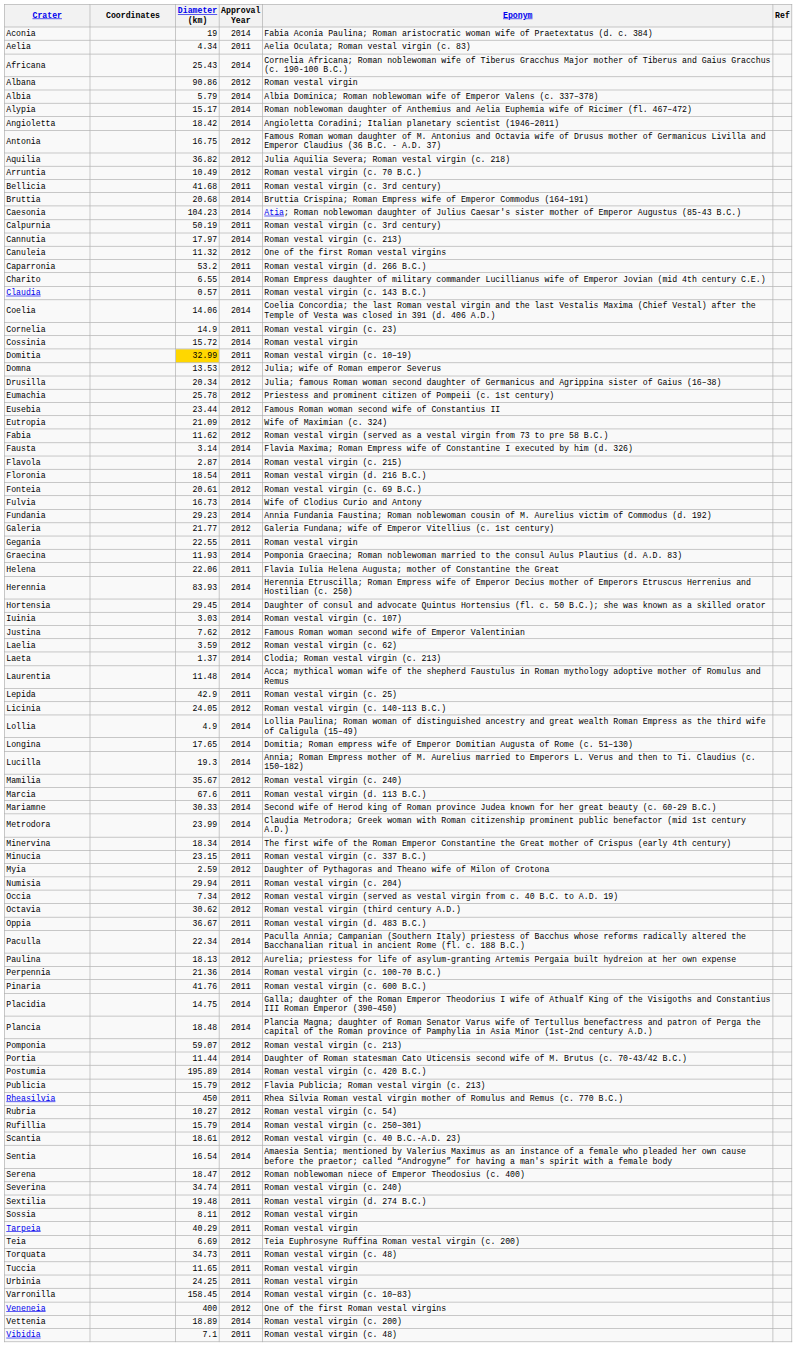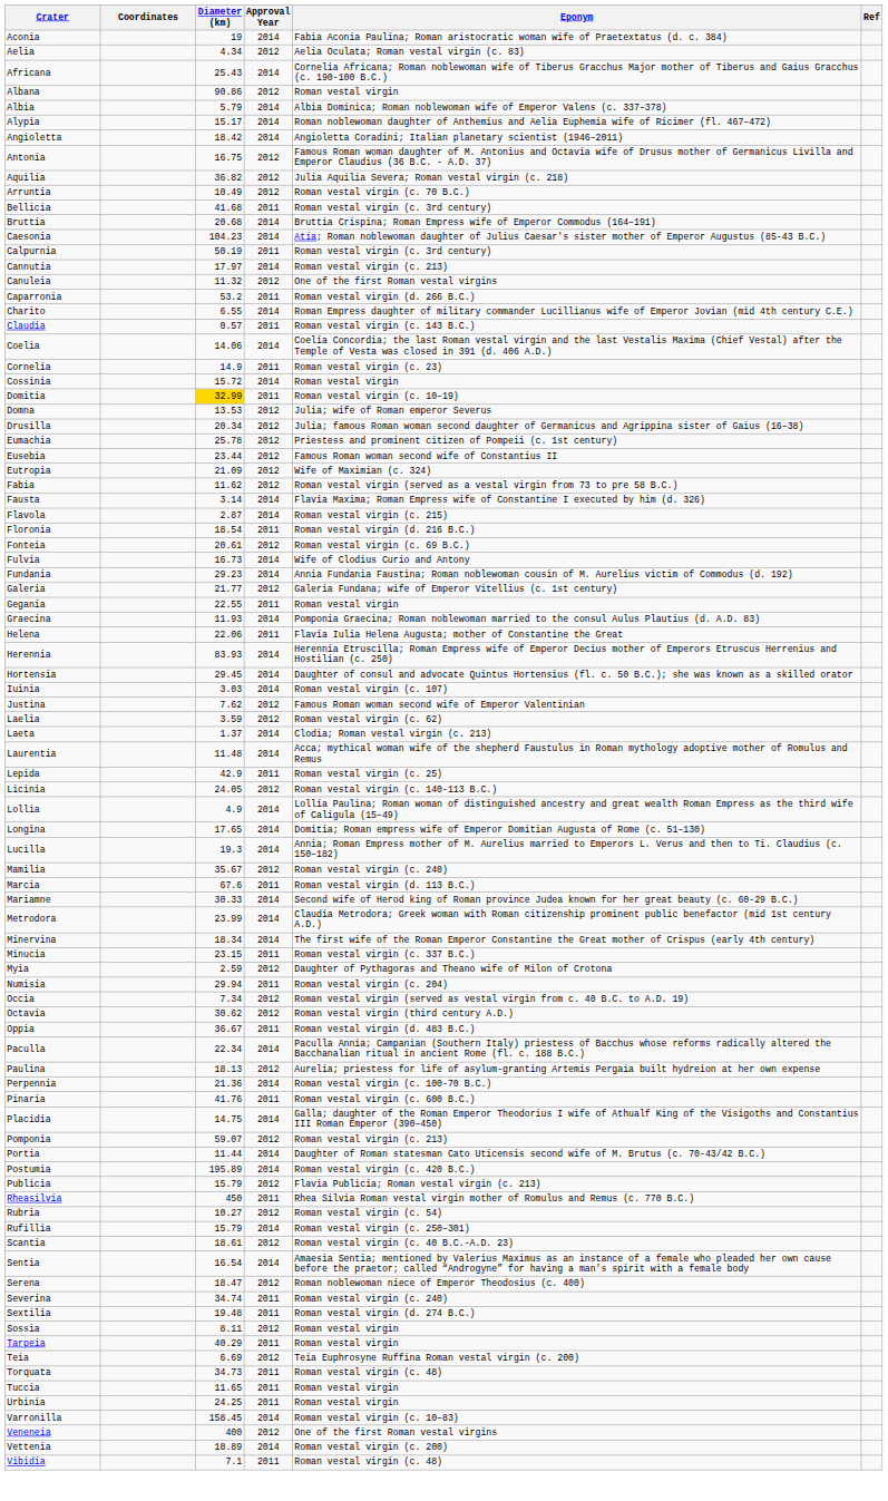Aelia | Approval Year: 2011 -> 2012
- row: Plancia | 18.48 | 2014 | Plancia Magna; daughter of Roman Senator Varus wife of Tertullus benefactress and patron of Perga the capital of the Roman province of Pamphylia in Asia Minor (1st-2nd century A.D.)
